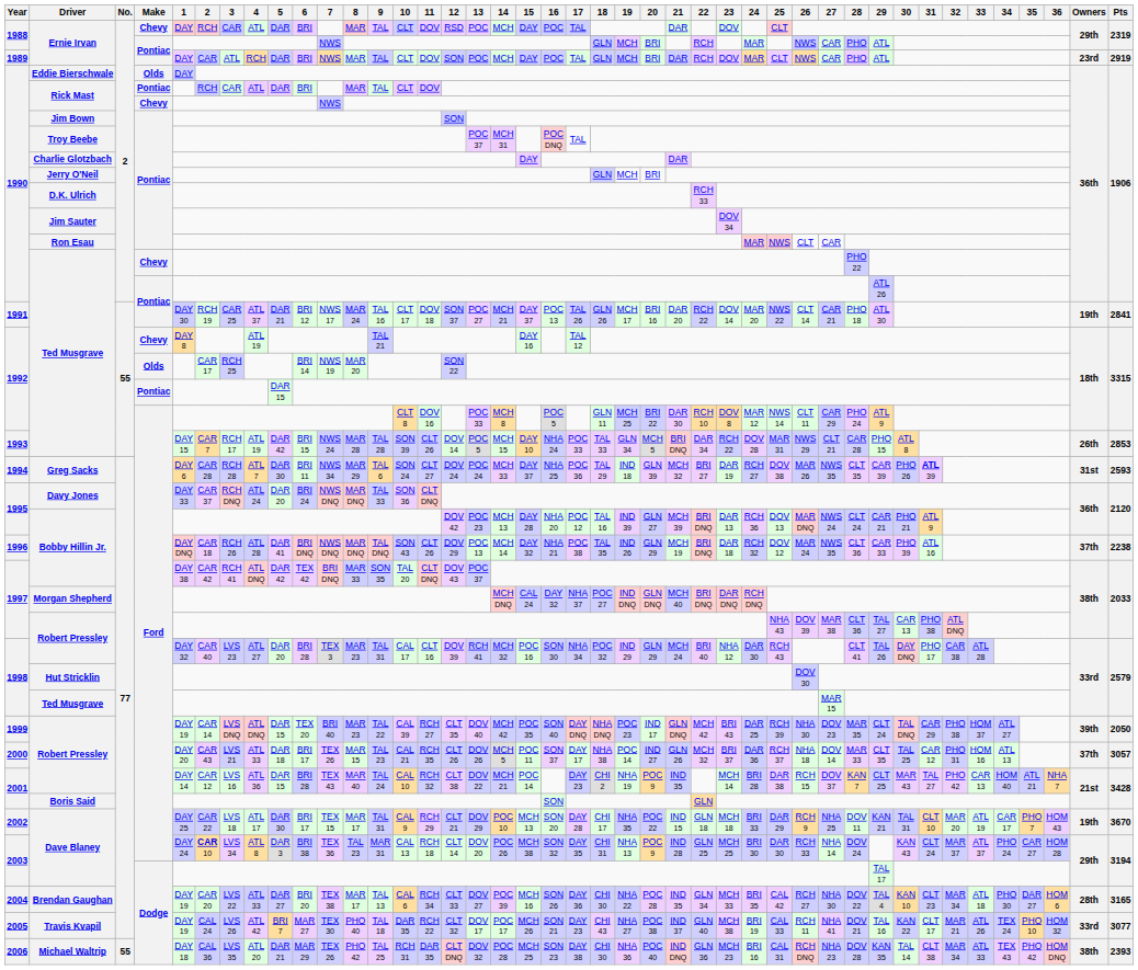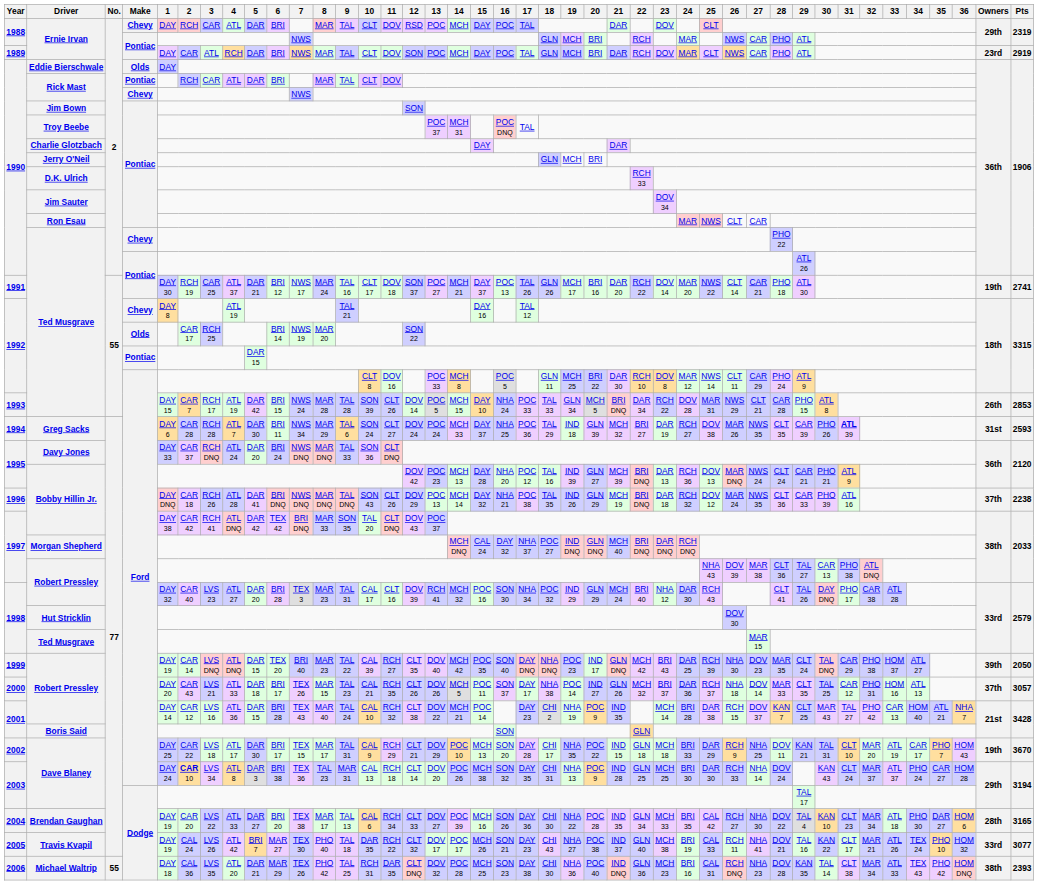1991 / Ted Musgrave | Pts: 2841 -> 2741
